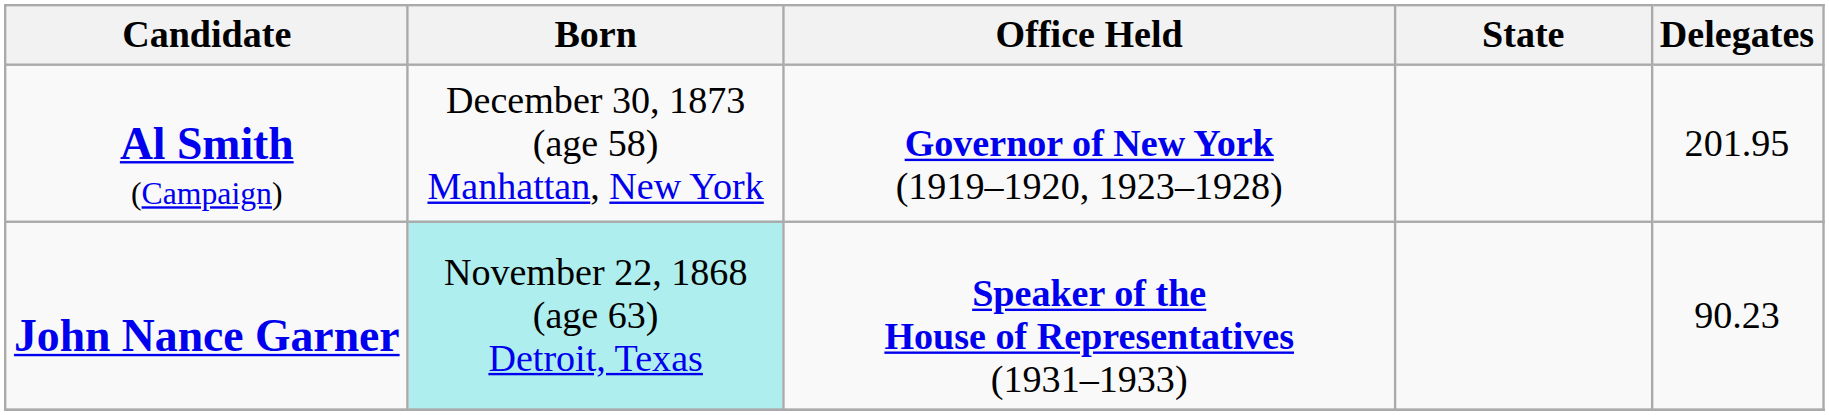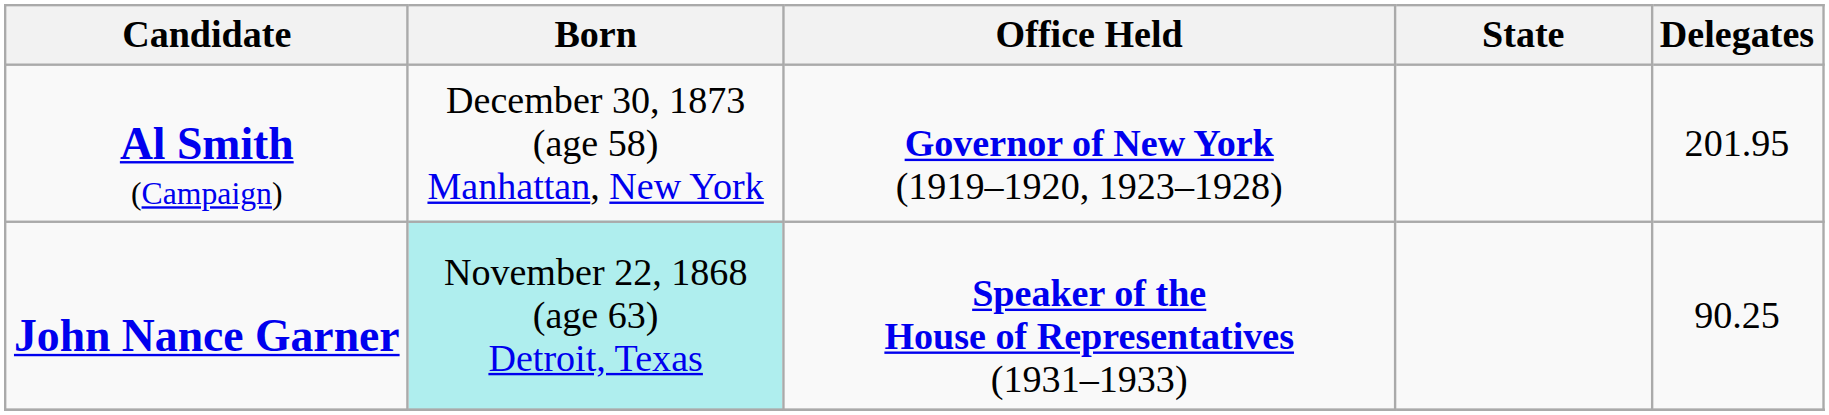John Nance Garner | Delegates: 90.23 -> 90.25
